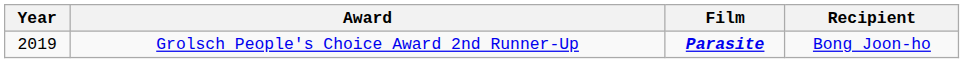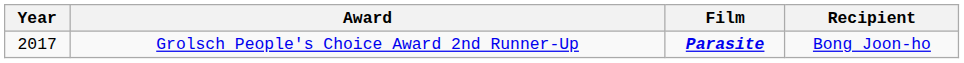Grolsch People's Choice Award 2nd Runner-Up | Year: 2019 -> 2017
